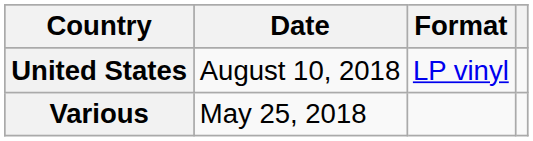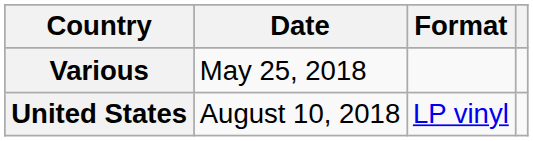rows swapped: Various <-> United States
